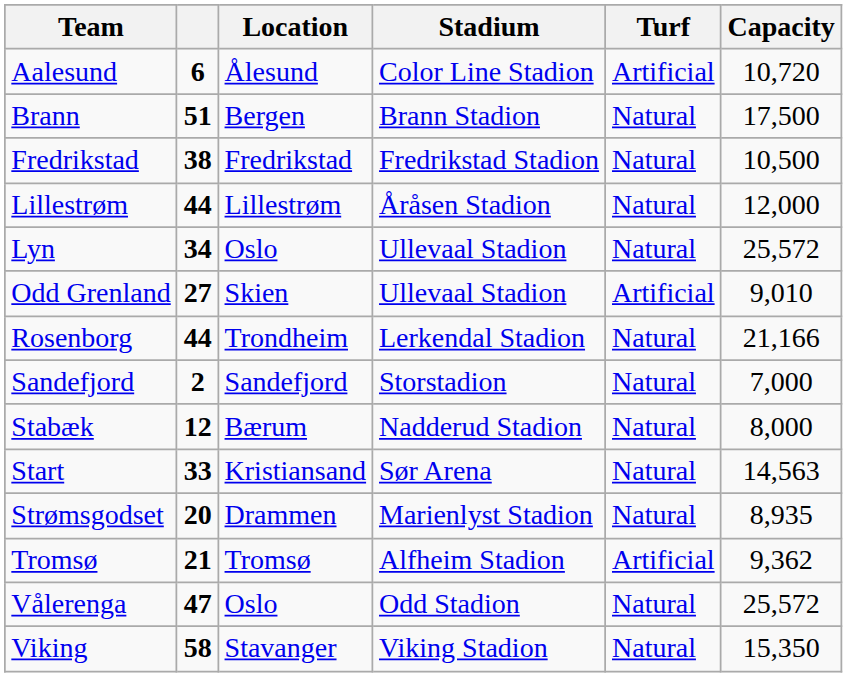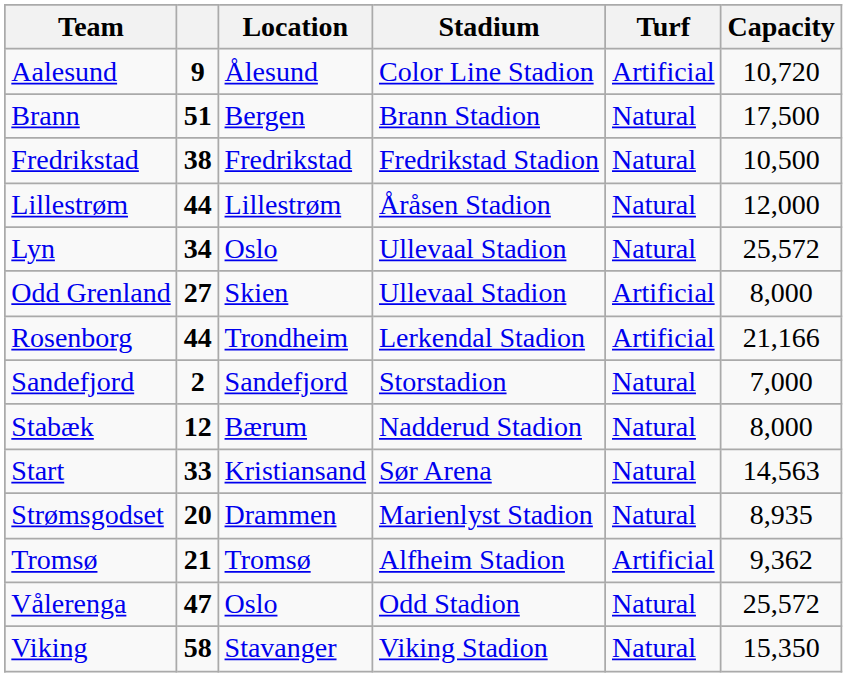Aalesund | column 2: 6 -> 9
Odd Grenland | Capacity: 9,010 -> 8,000
Rosenborg | Turf: Natural -> Artificial
